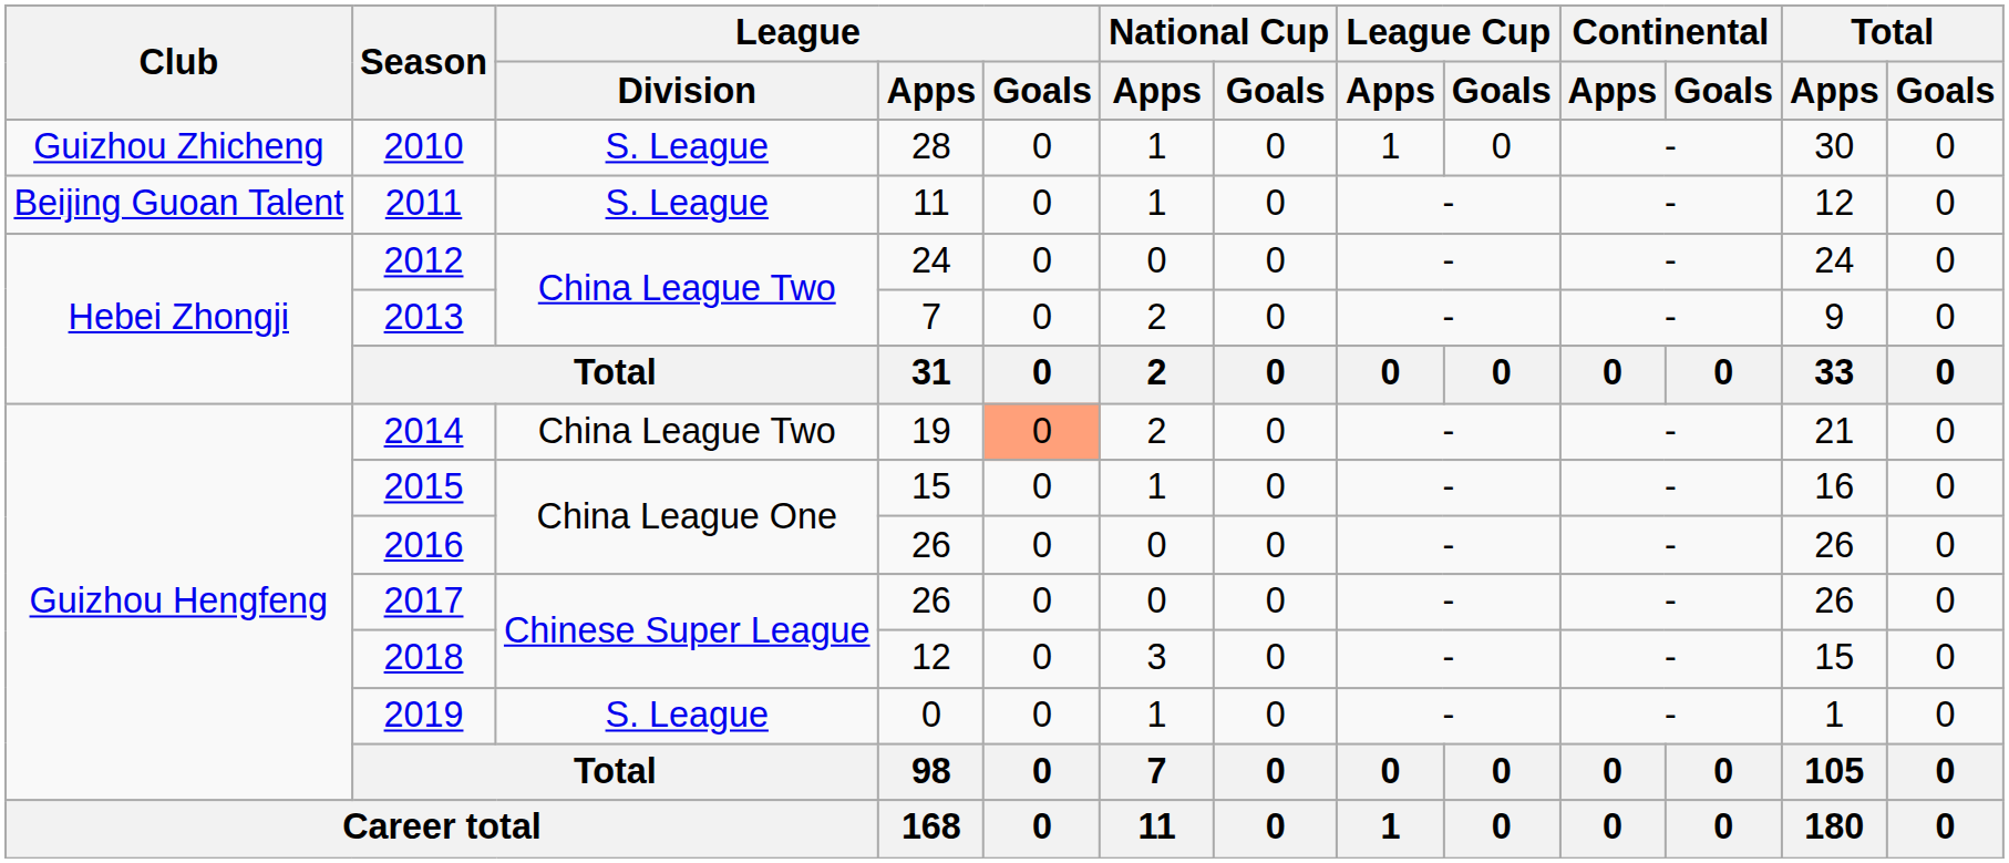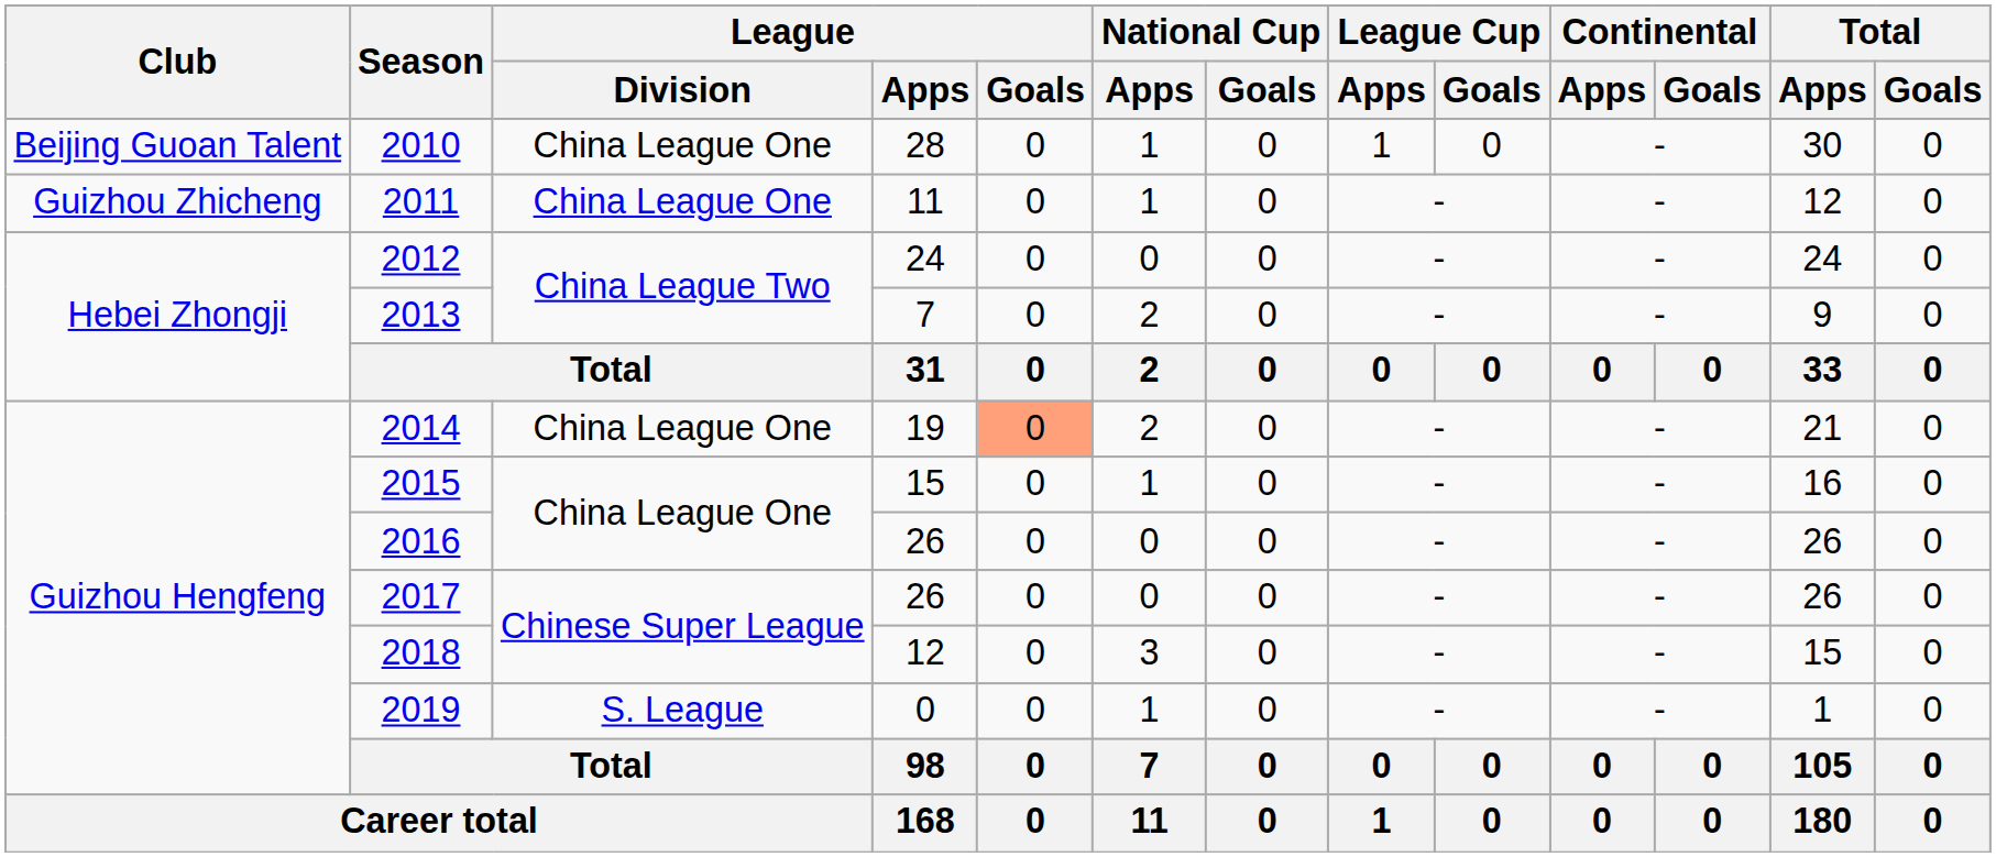2010 | Club: Guizhou Zhicheng -> Beijing Guoan Talent
2010 | League / Division: S. League -> China League One
2011 | Club: Beijing Guoan Talent -> Guizhou Zhicheng
2011 | League / Division: S. League -> China League One
2014 | League / Division: China League Two -> China League One
